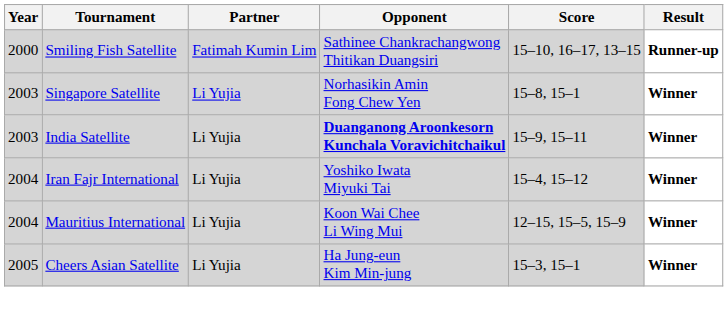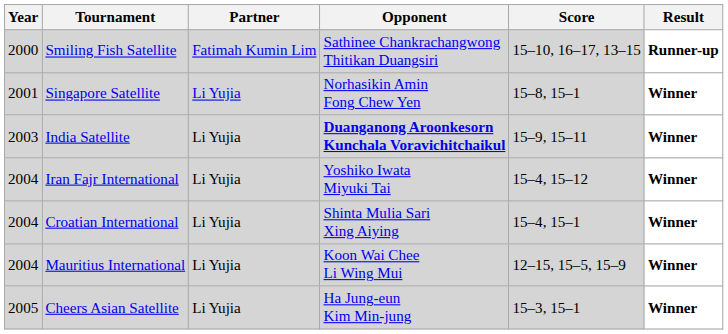Singapore Satellite | Year: 2003 -> 2001
+ row: 2004 | Croatian International | Li Yujia | Shinta Mulia Sari Xing Aiying | 15–4, 15–1 | Winner
